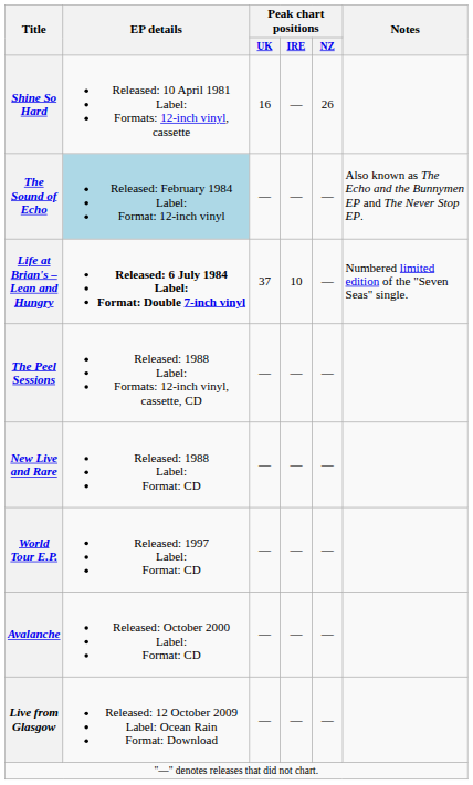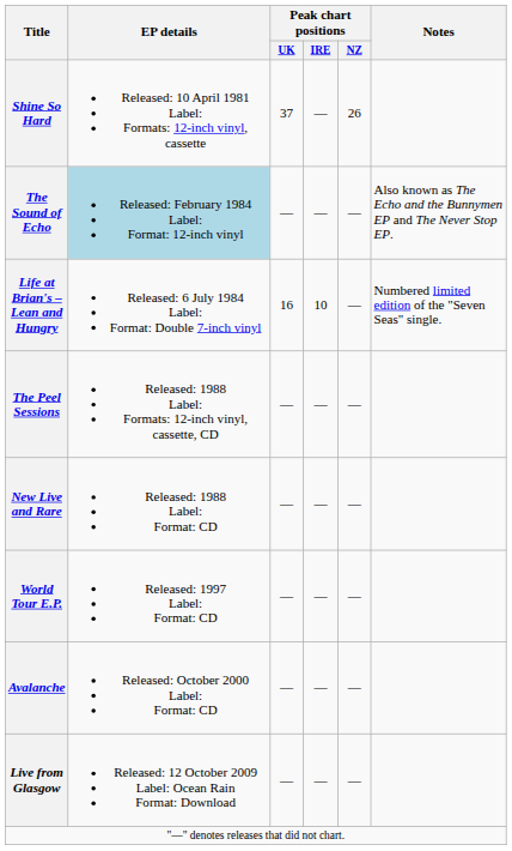Shine So Hard | Peak chart positions / UK: 16 -> 37
Life at Brian's – Lean and Hungry | EP details: bold -> normal
Life at Brian's – Lean and Hungry | Peak chart positions / UK: 37 -> 16
